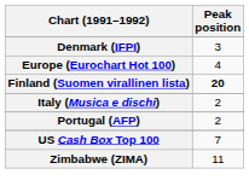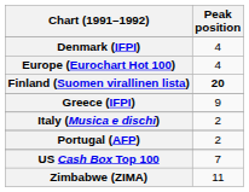Denmark (IFPI) | Peak position: 3 -> 4
+ row: Greece (IFPI) | 9
